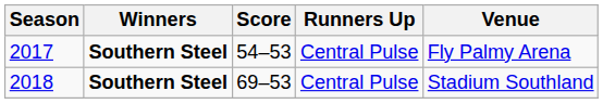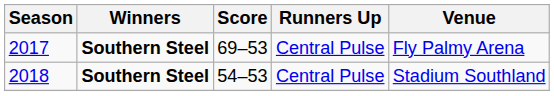2017 | Score: 54–53 -> 69–53
2018 | Score: 69–53 -> 54–53
